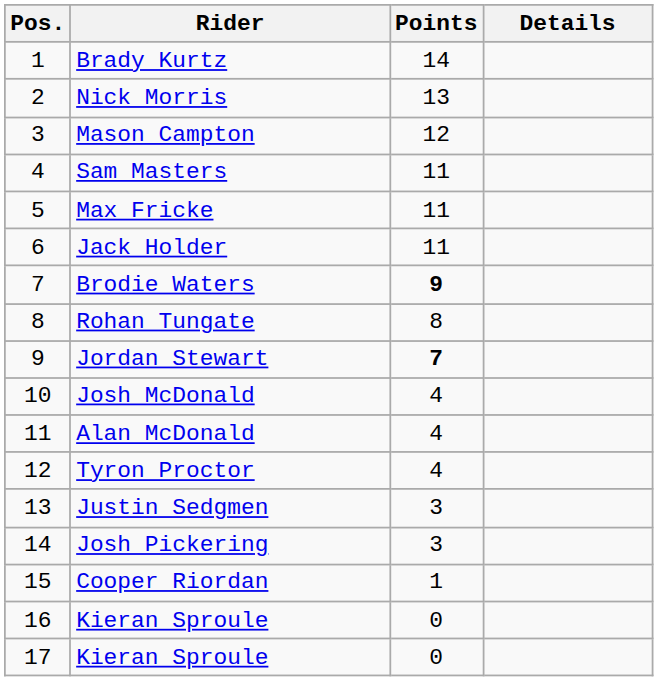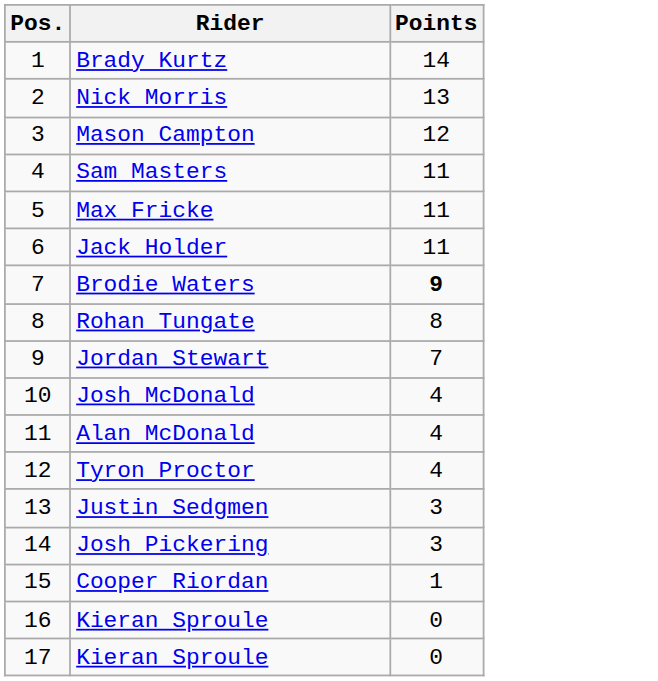- column: Details
Jordan Stewart | Points: bold -> normal
